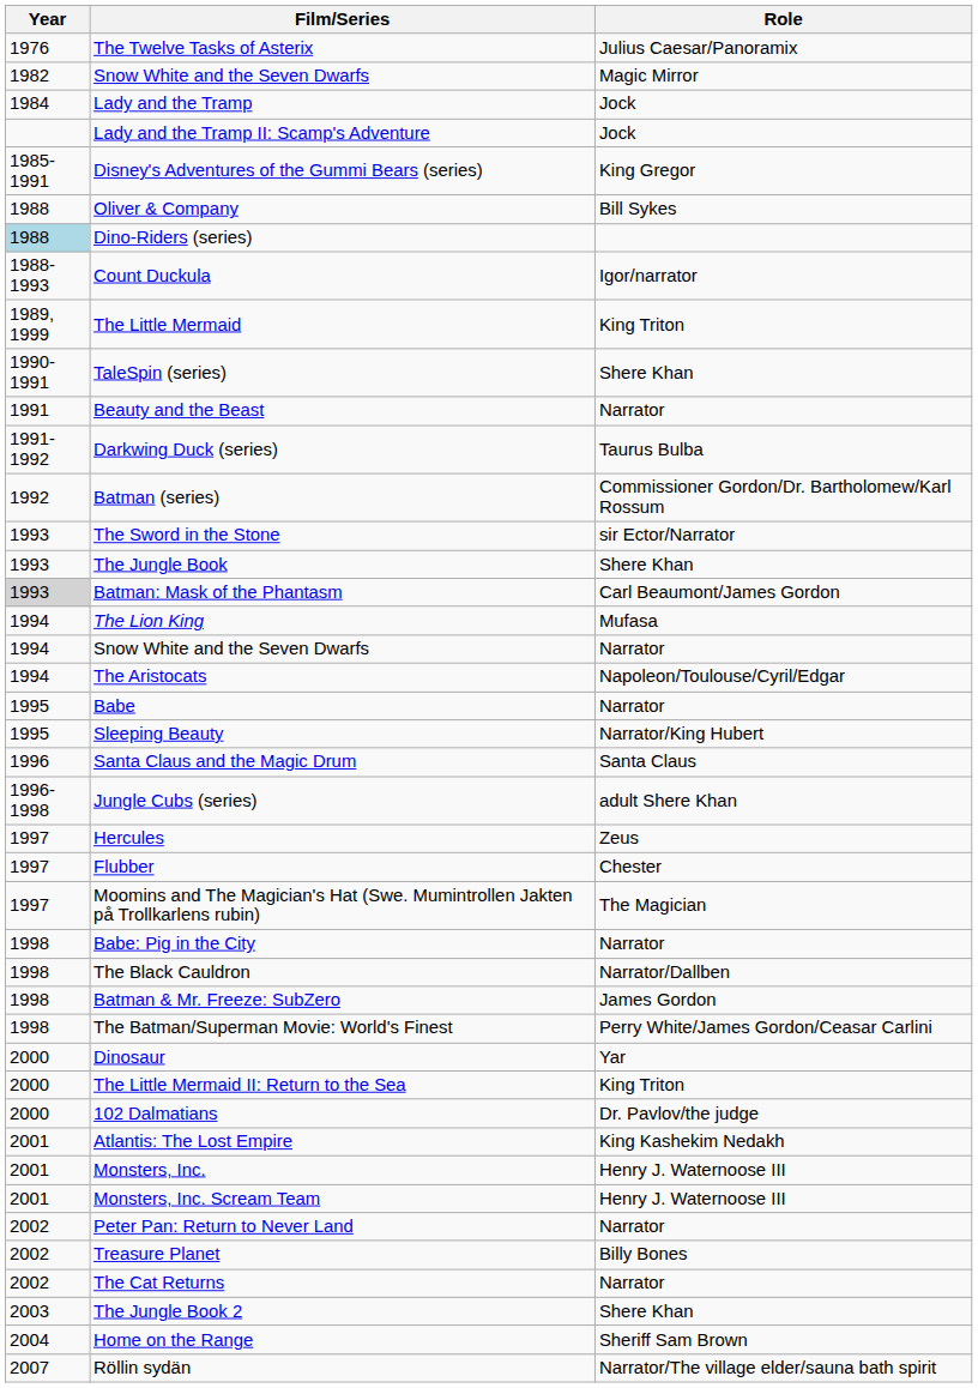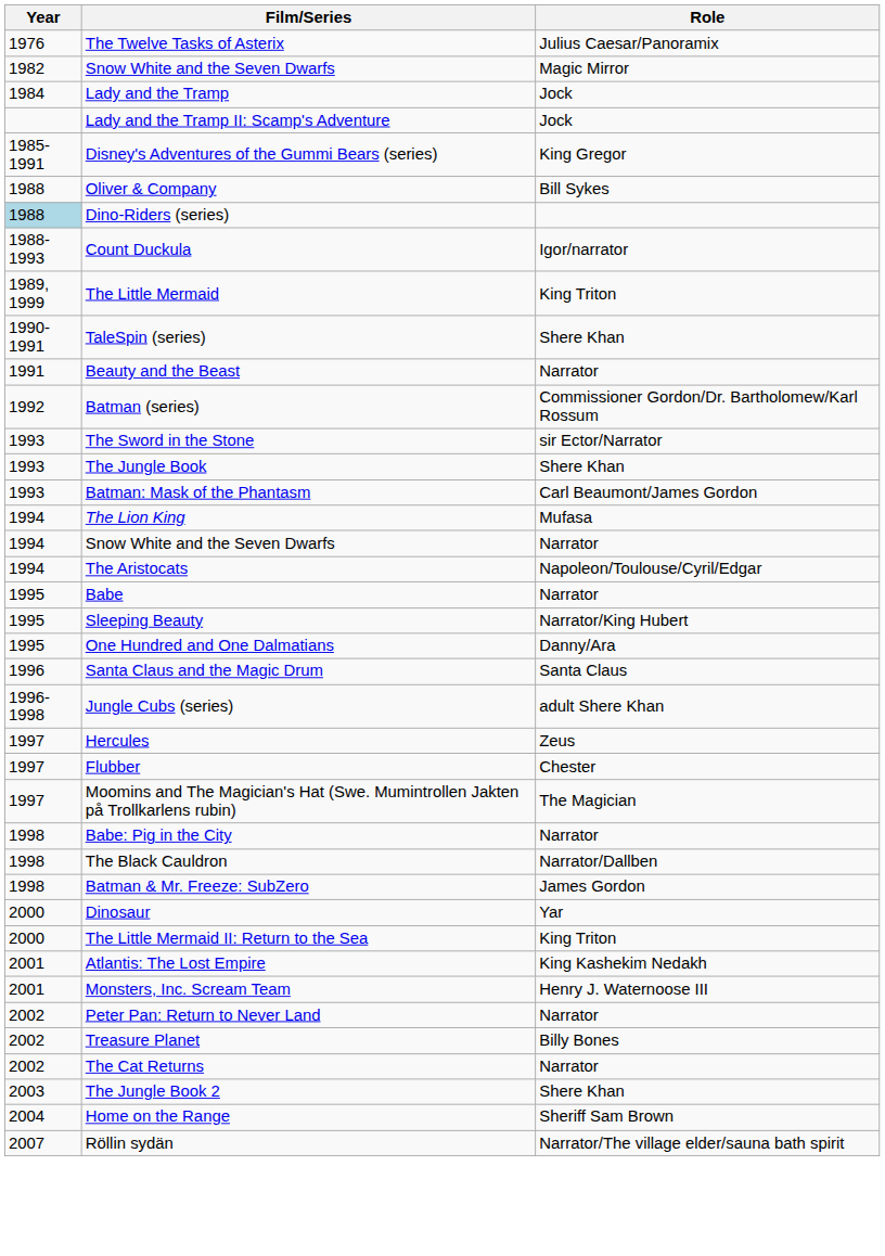- row: 1991-1992 | Darkwing Duck (series) | Taurus Bulba
Batman: Mask of the Phantasm | Year: lightgrey background -> no background
+ row: 1995 | One Hundred and One Dalmatians | Danny/Ara
- row: 1998 | The Batman/Superman Movie: World's Finest | Perry White/James Gordon/Ceasar Carlini
- row: 2000 | 102 Dalmatians | Dr. Pavlov/the judge
- row: 2001 | Monsters, Inc. | Henry J. Waternoose III
